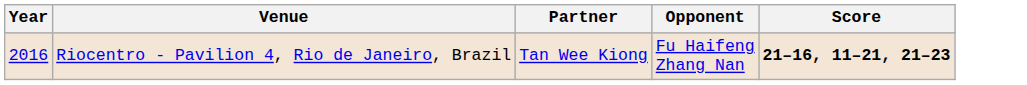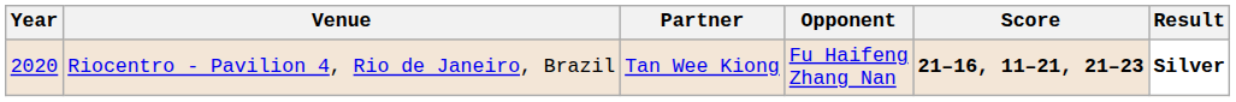+ column: Result | Silver
Riocentro - Pavilion 4, Rio de Janeiro, Brazil | Year: 2016 -> 2020
